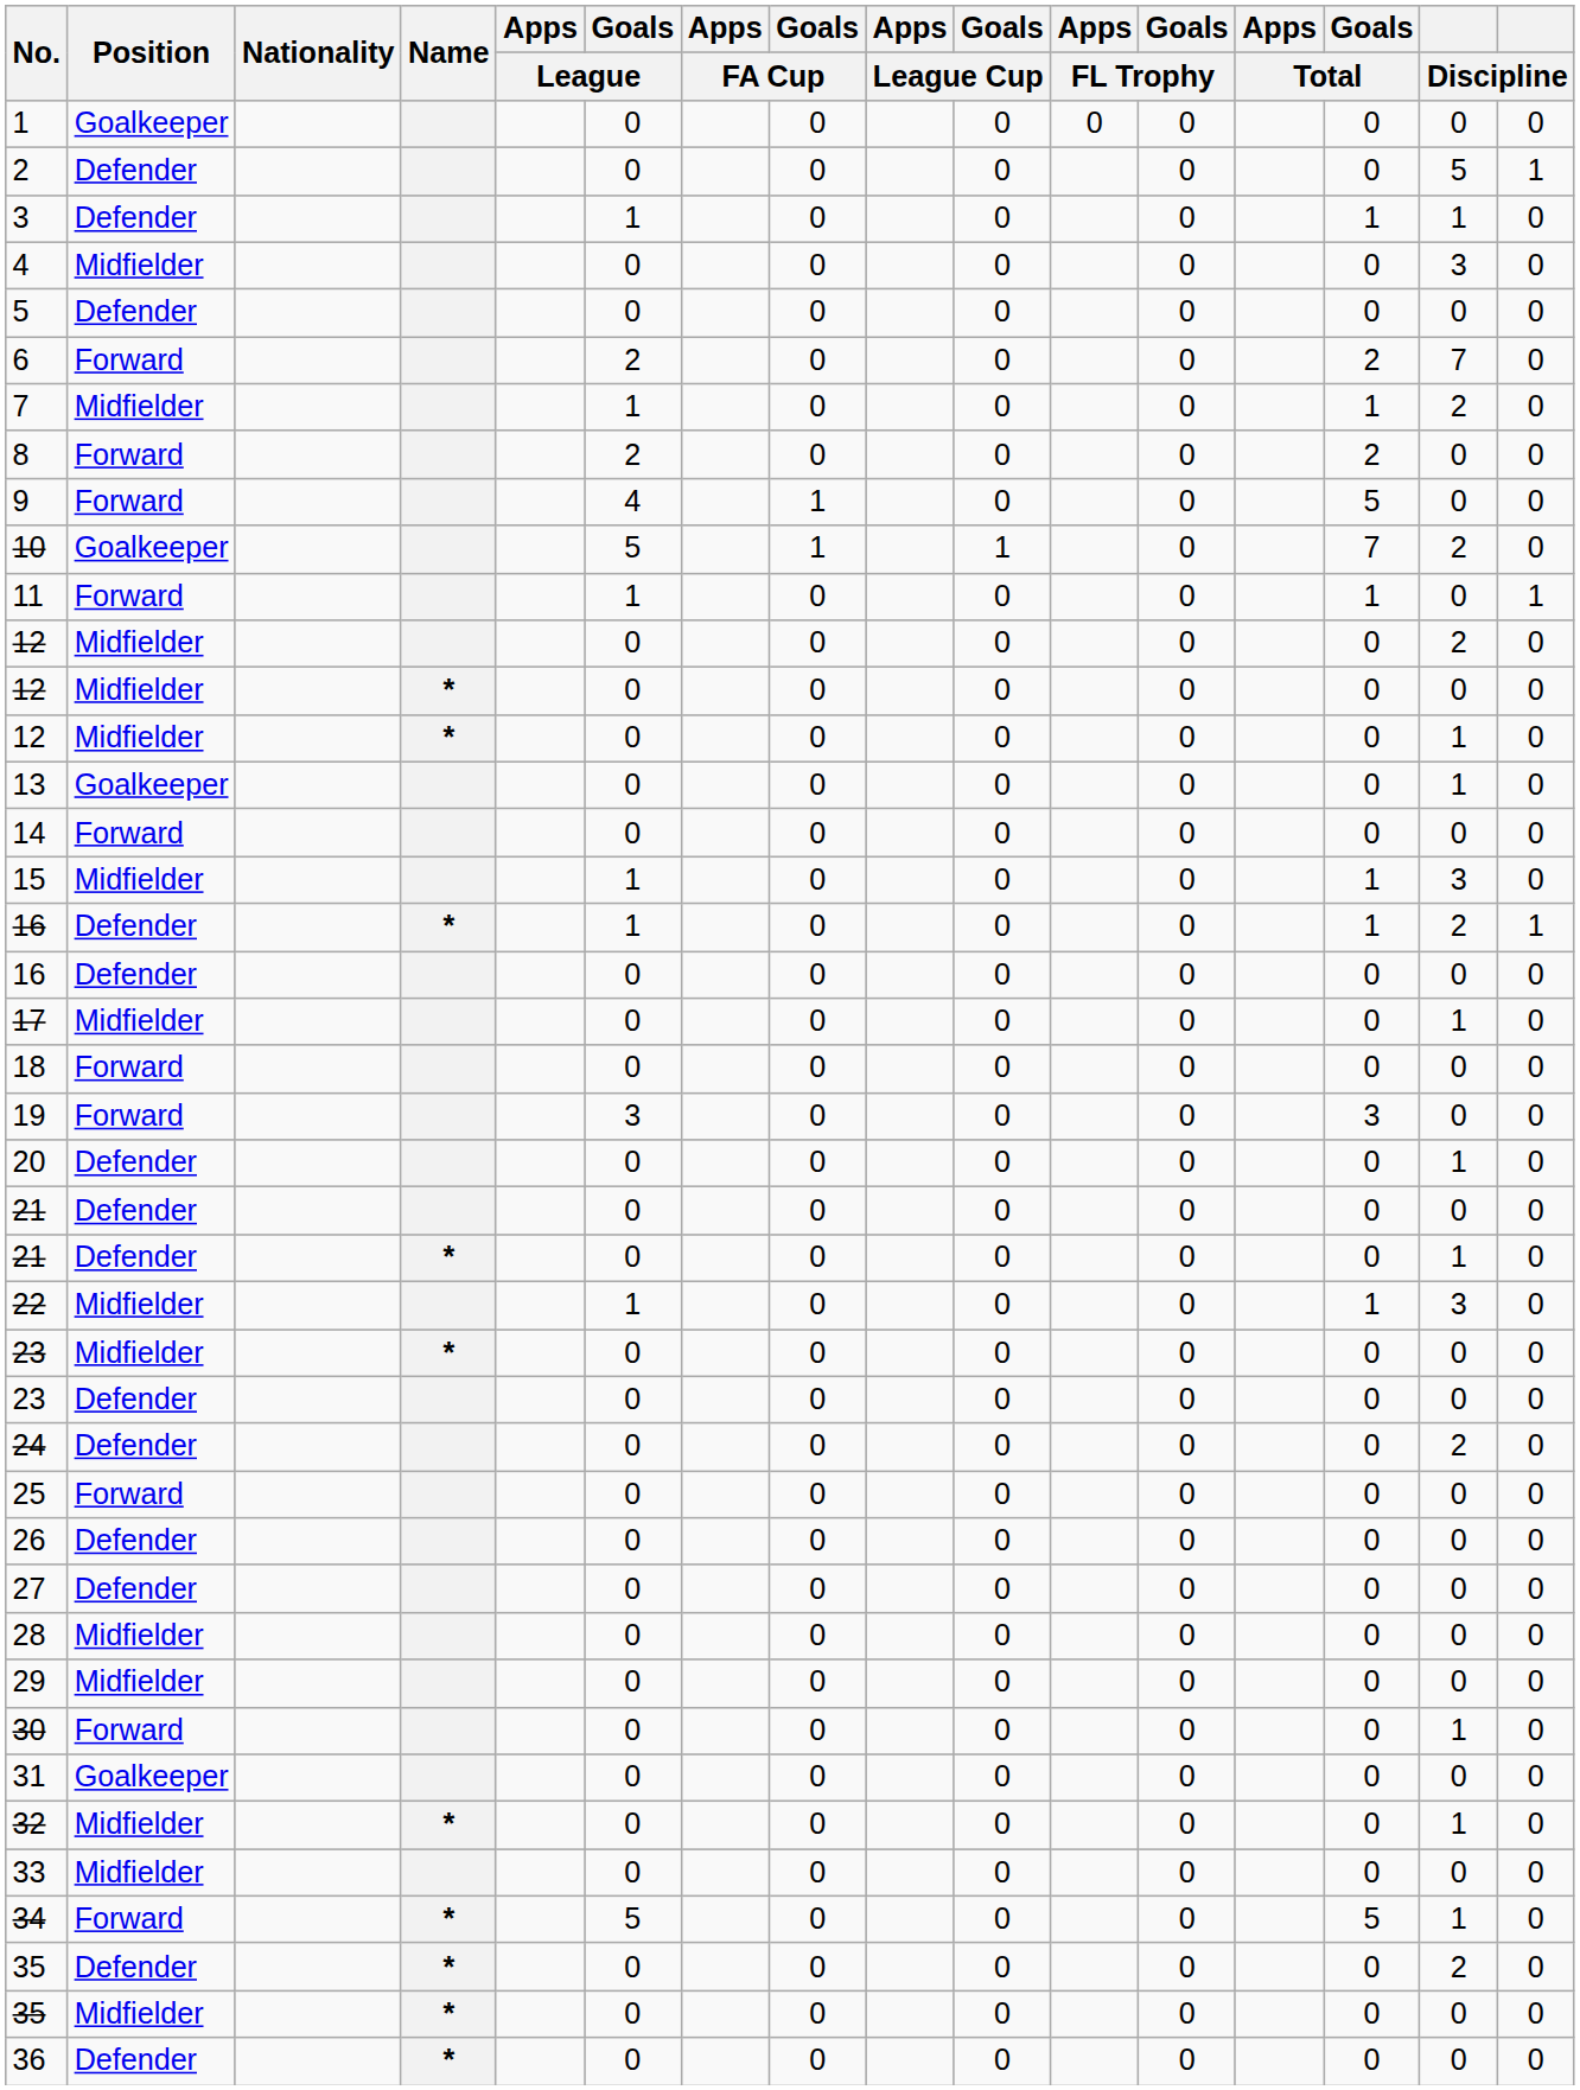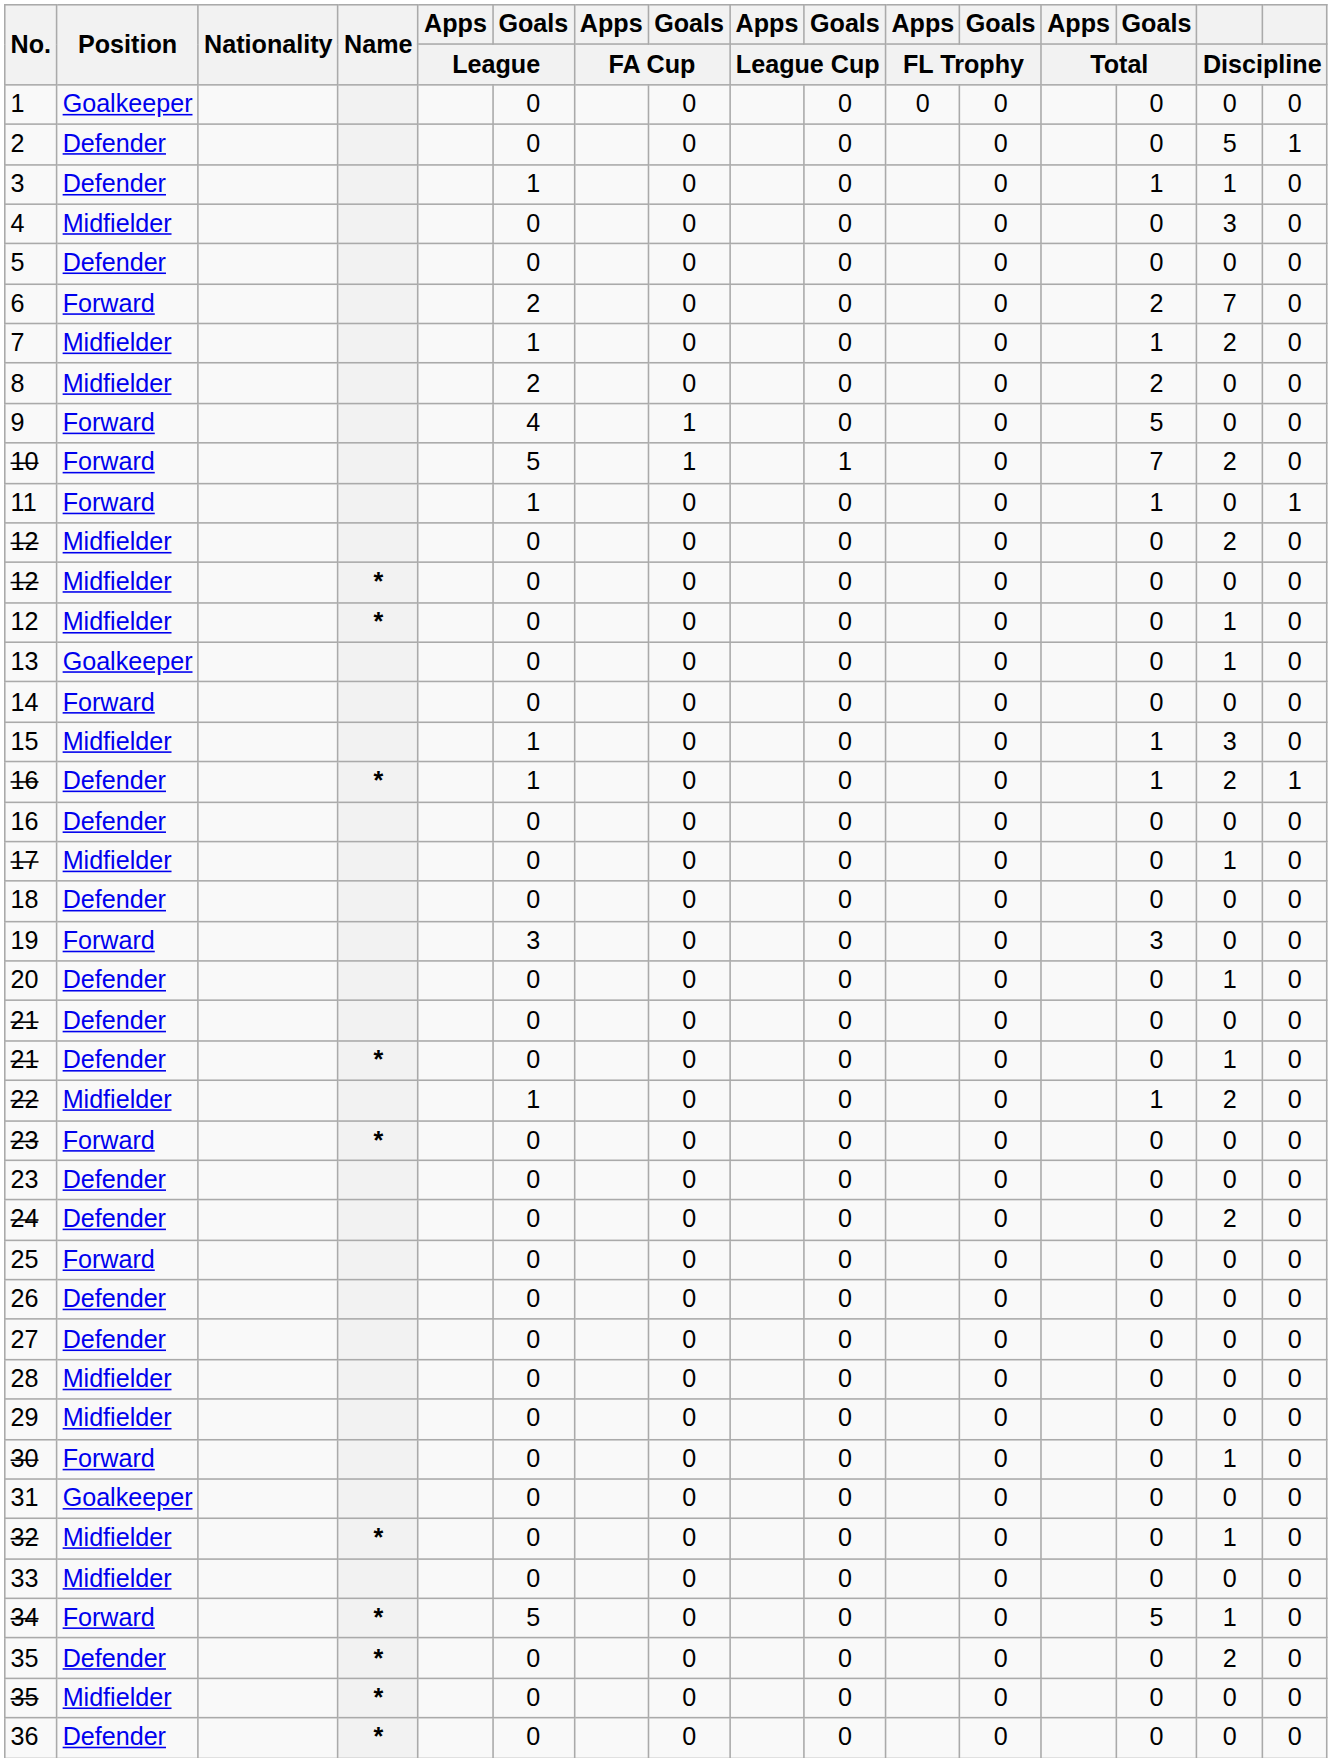8 | Position: Forward -> Midfielder
10 | Position: Goalkeeper -> Forward
18 | Position: Forward -> Defender
22 | column 15: 3 -> 2
23 / * | Position: Midfielder -> Forward
